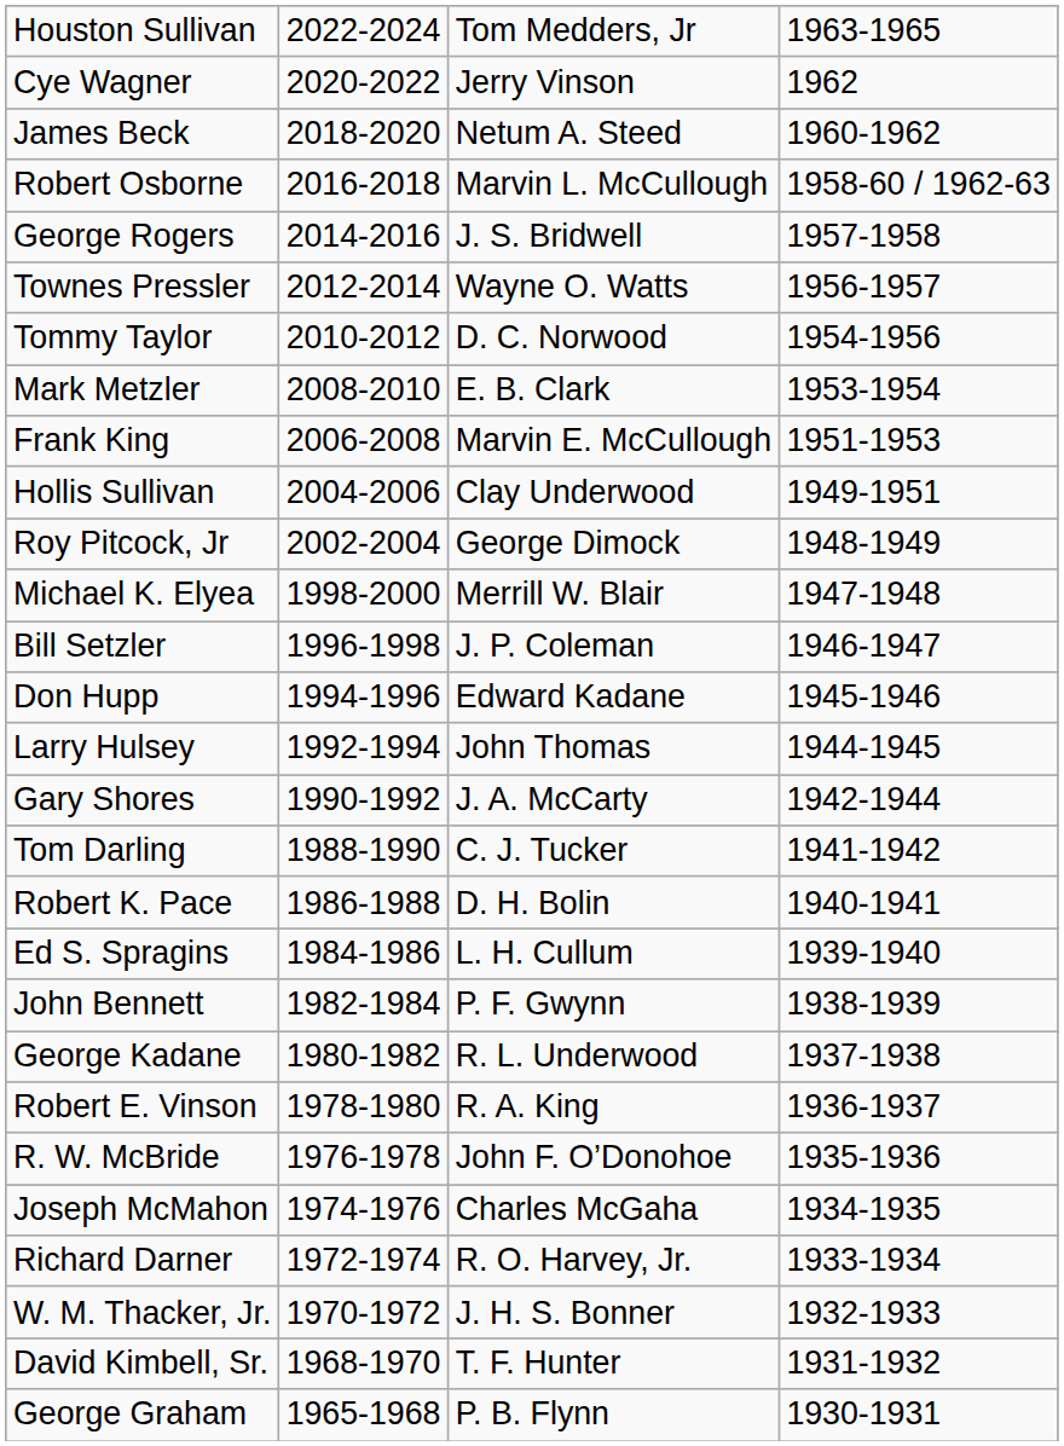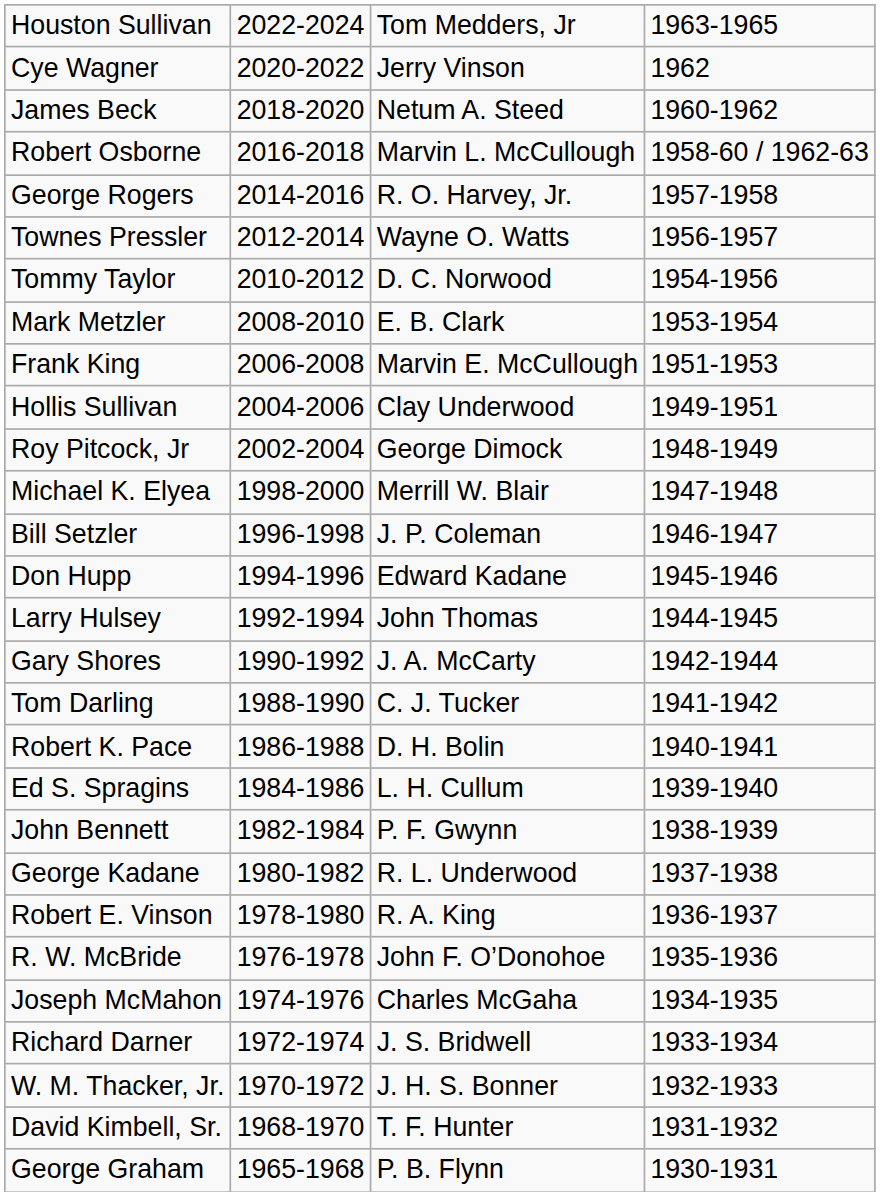George Rogers | column 3: J. S. Bridwell -> R. O. Harvey, Jr.
Richard Darner | column 3: R. O. Harvey, Jr. -> J. S. Bridwell
